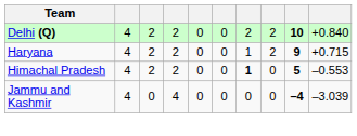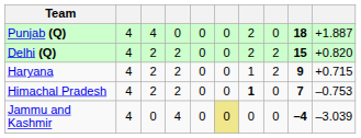+ row: Punjab (Q) | 4 | 4 | 0 | 0 | 0 | 2 | 0 | 18 | +1.887
Delhi (Q) | column 9: 10 -> 15
Delhi (Q) | column 10: +0.840 -> +0.820
Himachal Pradesh | column 9: 5 -> 7
Himachal Pradesh | column 10: –0.553 -> –0.753
Jammu and Kashmir | column 6: no background -> khaki background
